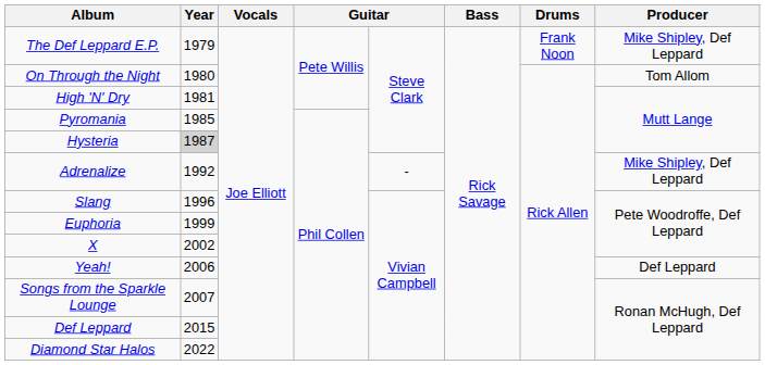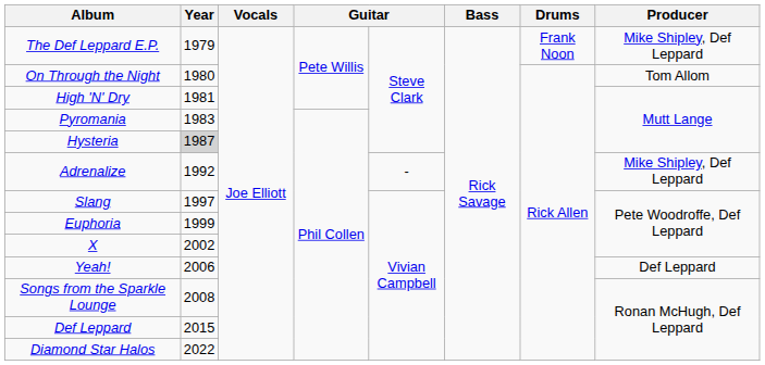Pyromania | Year: 1985 -> 1983
Slang | Year: 1996 -> 1997
Songs from the Sparkle Lounge | Year: 2007 -> 2008
